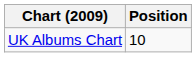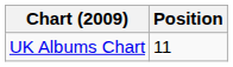UK Albums Chart | Position: 10 -> 11
